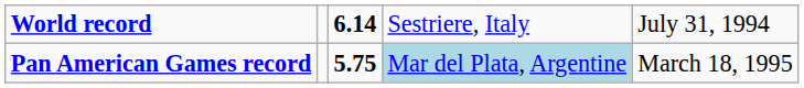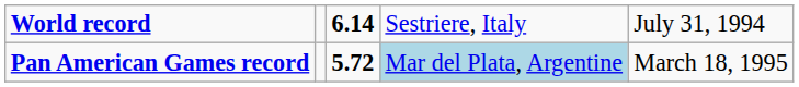Pan American Games record | column 3: 5.75 -> 5.72
